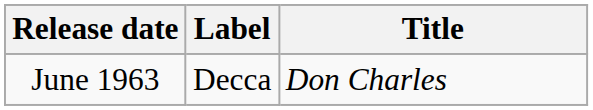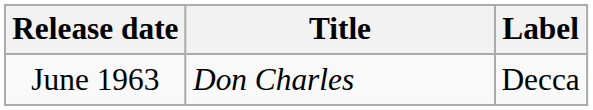columns swapped: Title <-> Label
